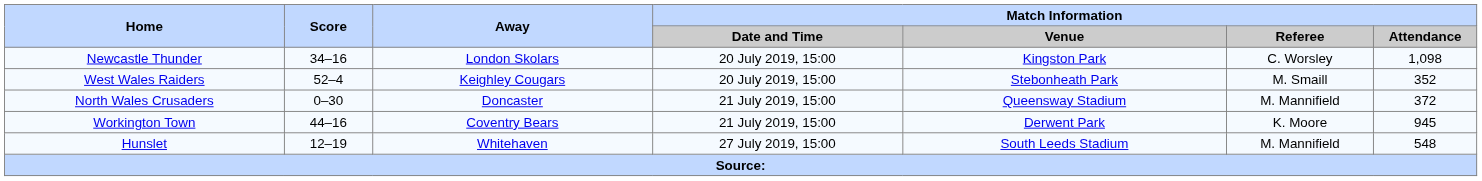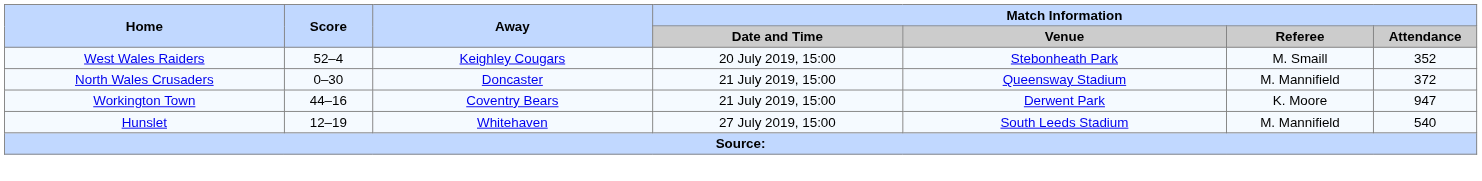- row: Newcastle Thunder | 34–16 | London Skolars | 20 July 2019, 15:00 | Kingston Park | C. Worsley | 1,098
Workington Town | Match Information / Attendance: 945 -> 947
Hunslet | Match Information / Attendance: 548 -> 540
